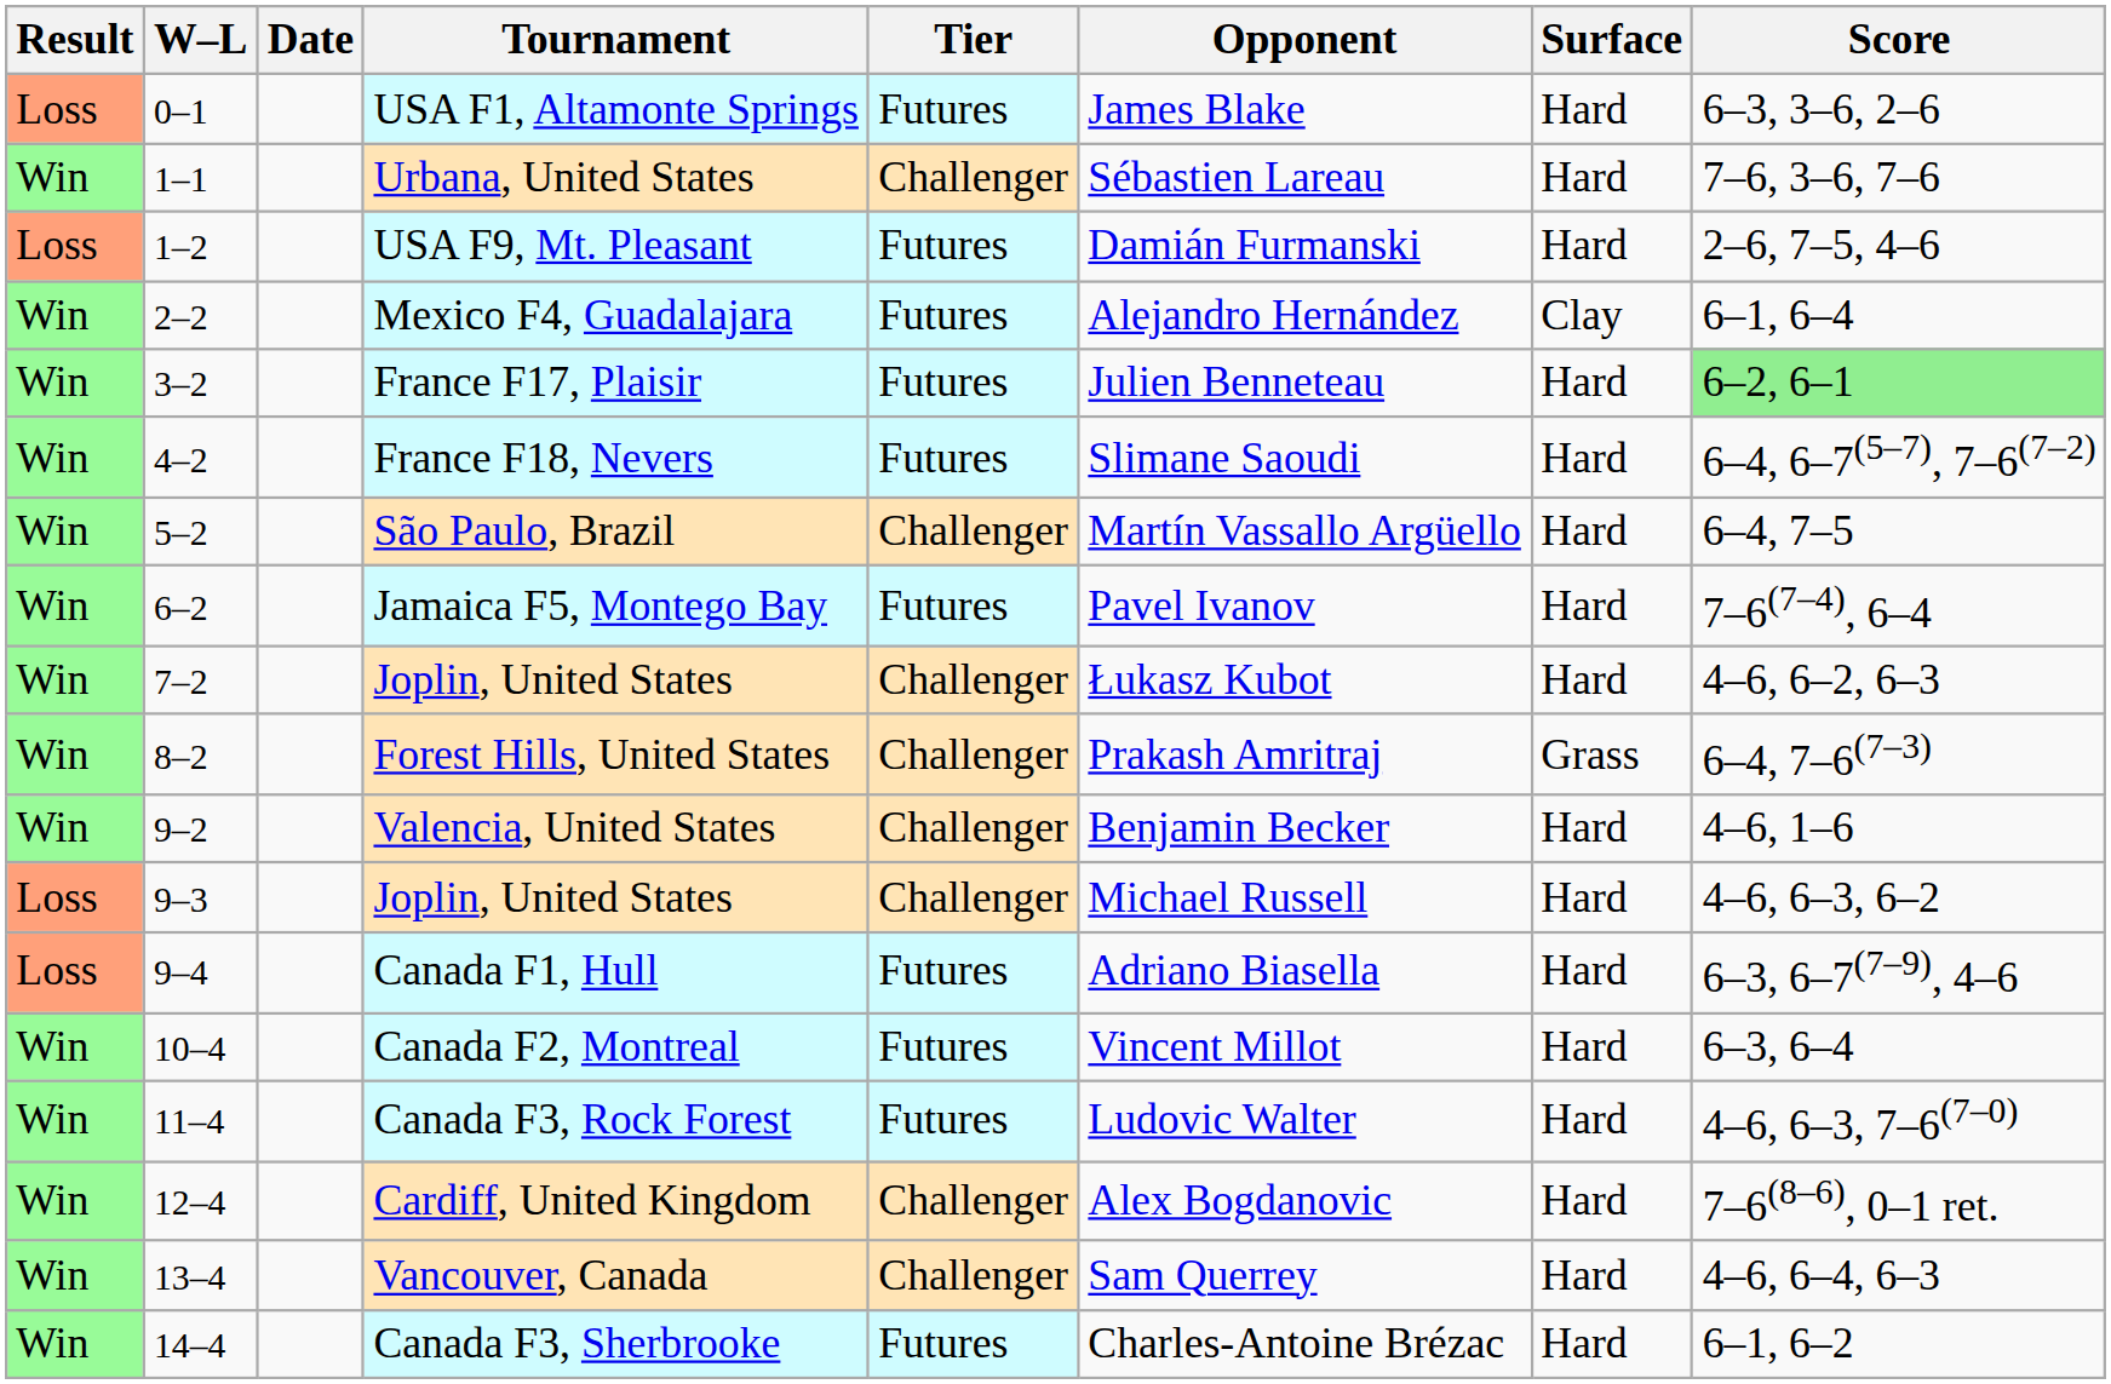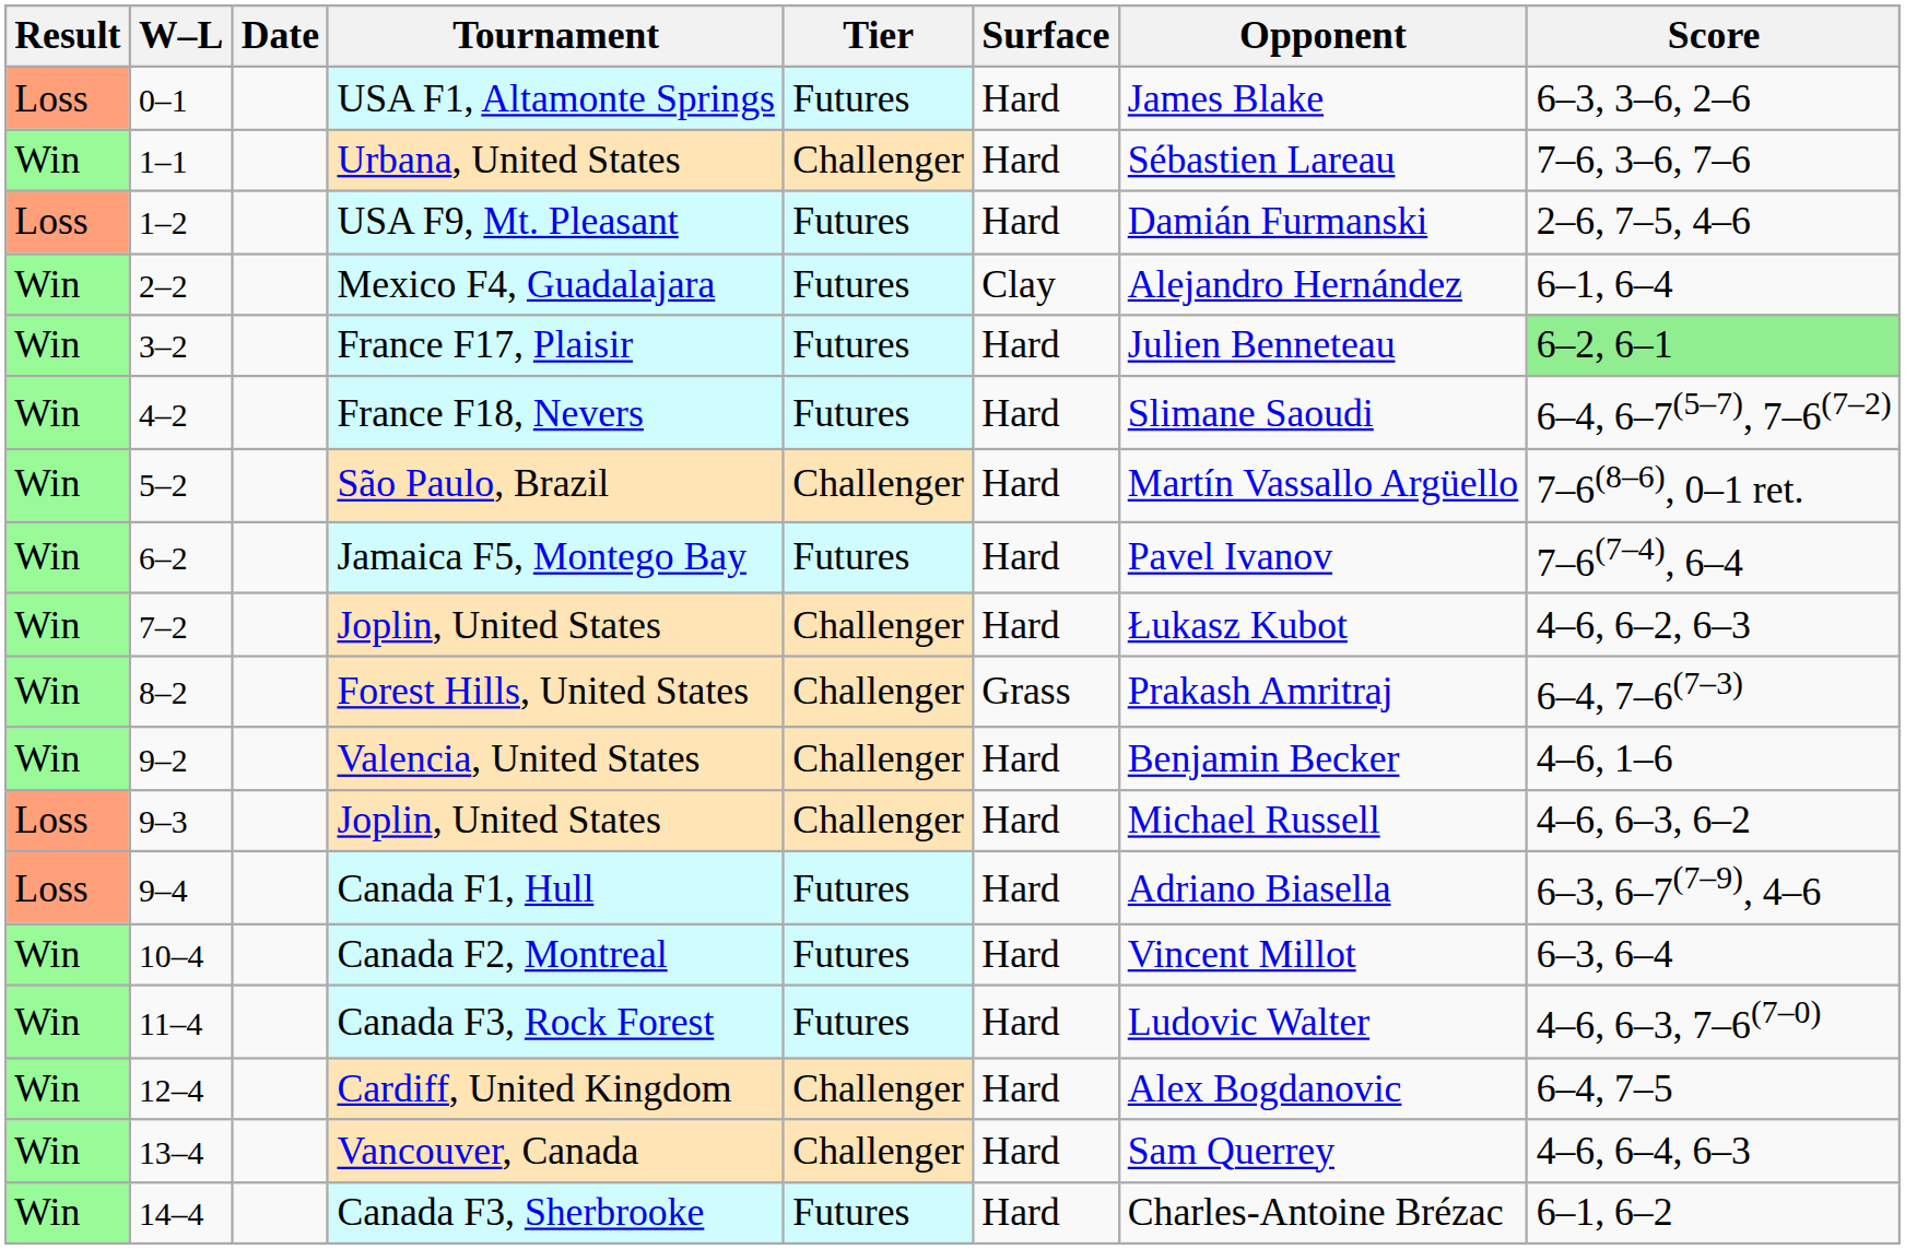columns swapped: Surface <-> Opponent
São Paulo, Brazil | Score: 6–4, 7–5 -> 7–6(8–6), 0–1 ret.
Cardiff, United Kingdom | Score: 7–6(8–6), 0–1 ret. -> 6–4, 7–5
